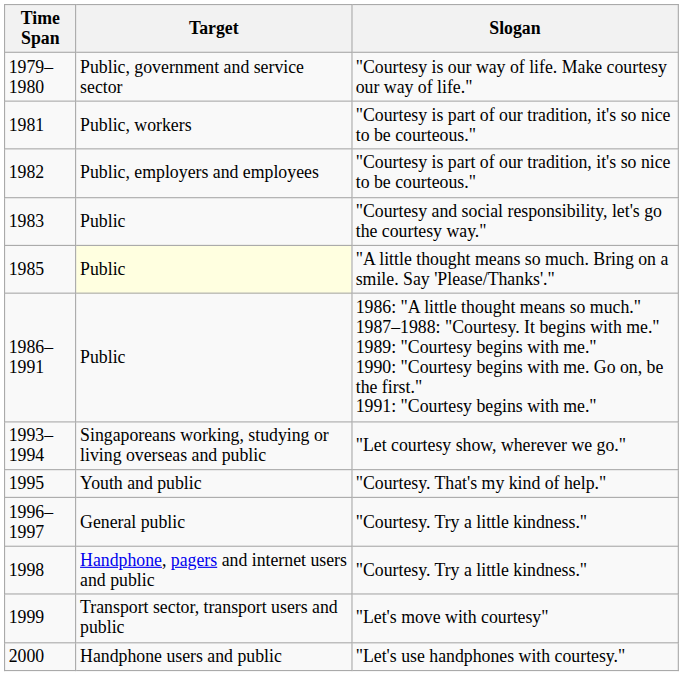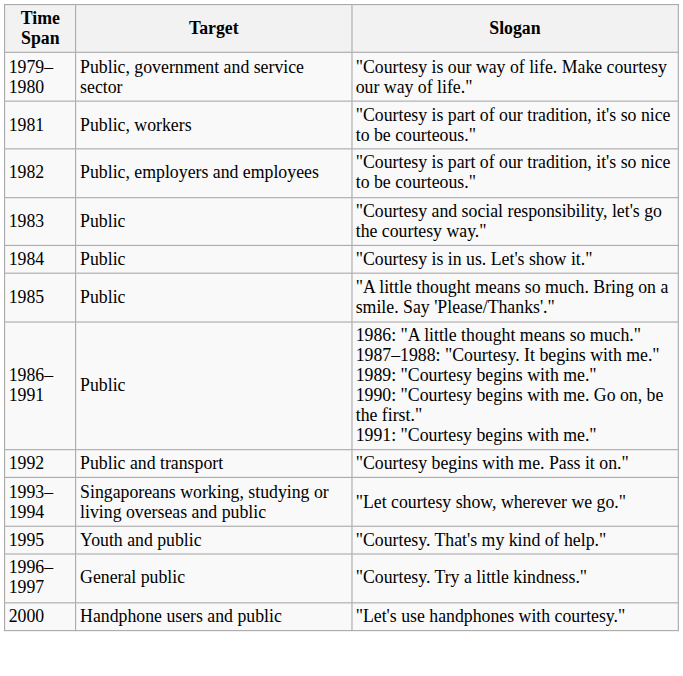+ row: 1984 | Public | "Courtesy is in us. Let's show it."
1985 | Target: lightyellow background -> no background
+ row: 1992 | Public and transport | "Courtesy begins with me. Pass it on."
- row: 1998 | Handphone, pagers and internet users and public | "Courtesy. Try a little kindness."
- row: 1999 | Transport sector, transport users and public | "Let's move with courtesy"
